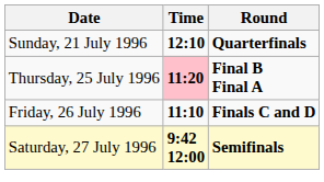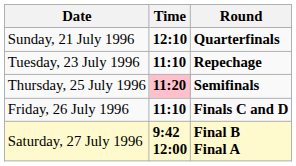+ row: Tuesday, 23 July 1996 | 11:10 | Repechage
Thursday, 25 July 1996 | Round: Final B Final A -> Semifinals
Saturday, 27 July 1996 | Round: Semifinals -> Final B Final A
